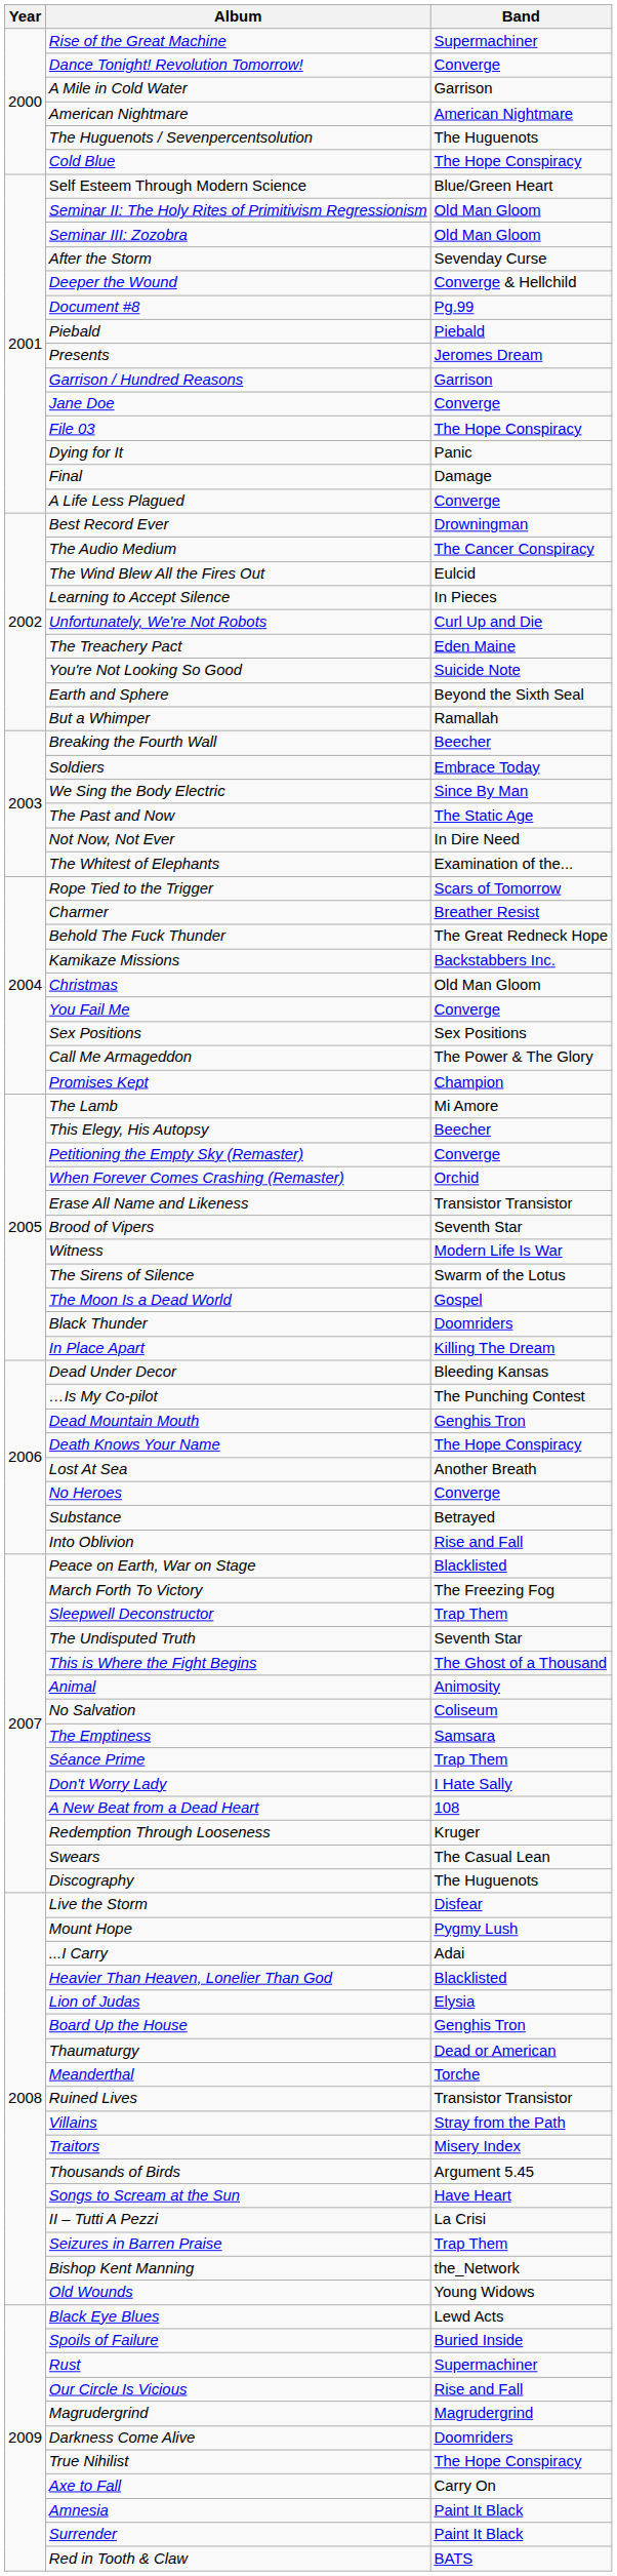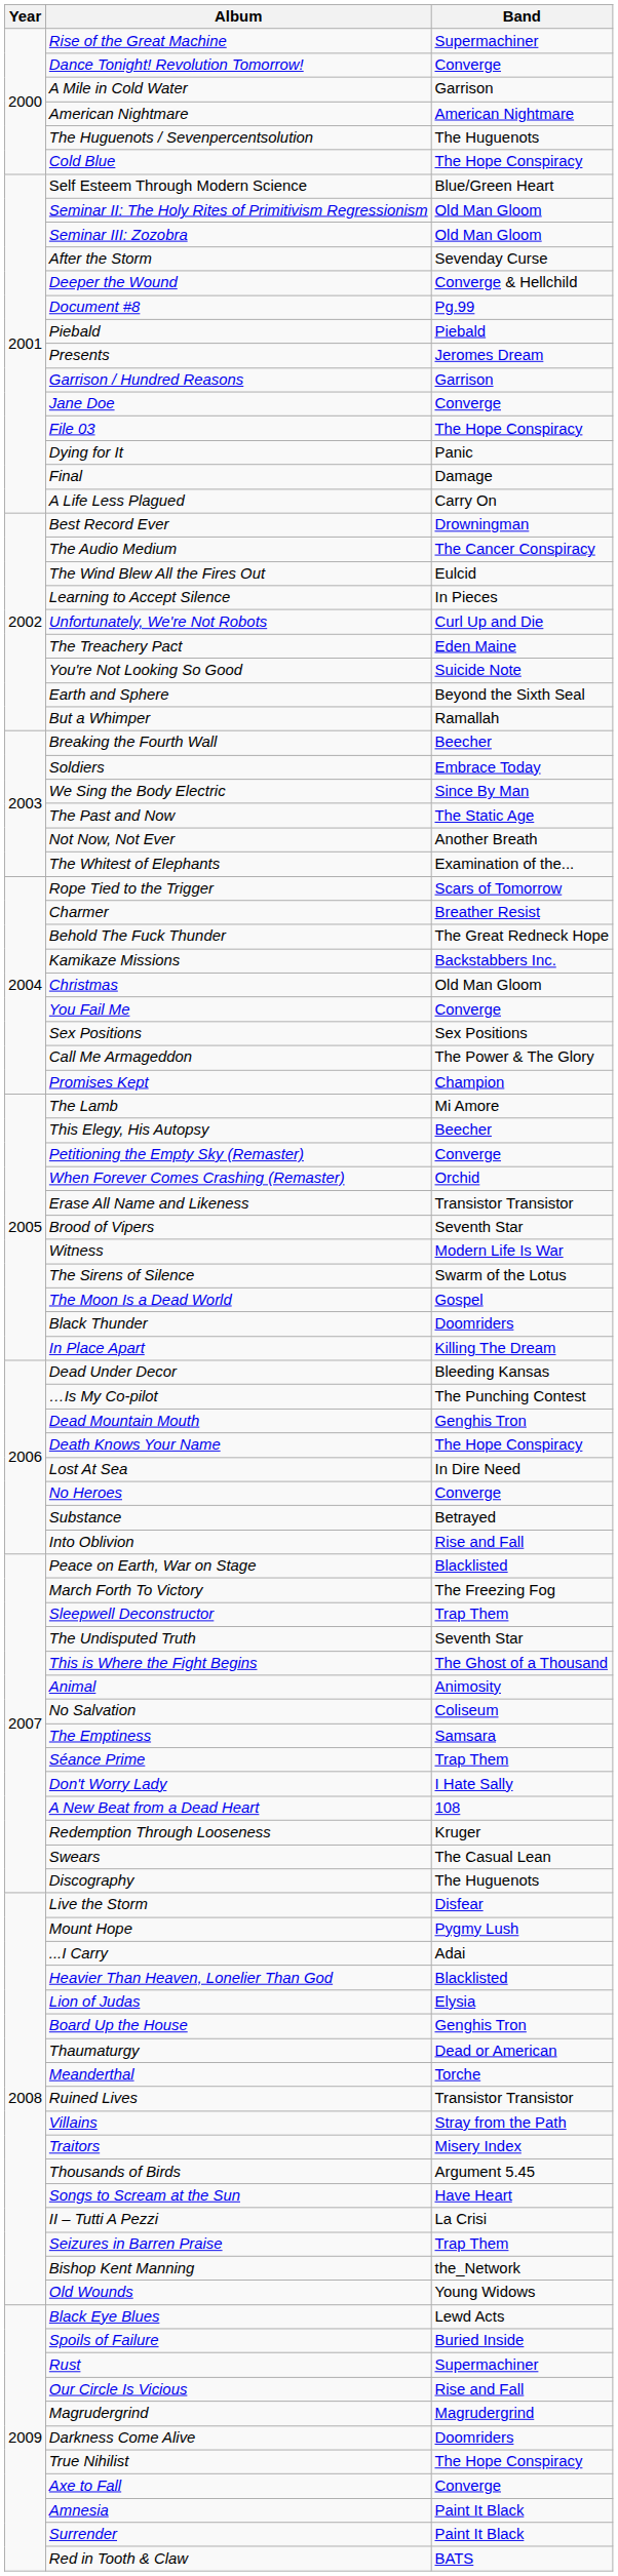A Life Less Plagued | Band: Converge -> Carry On
Not Now, Not Ever | Band: In Dire Need -> Another Breath
Lost At Sea | Band: Another Breath -> In Dire Need
Axe to Fall | Band: Carry On -> Converge
